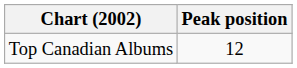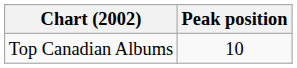Top Canadian Albums | Peak position: 12 -> 10
